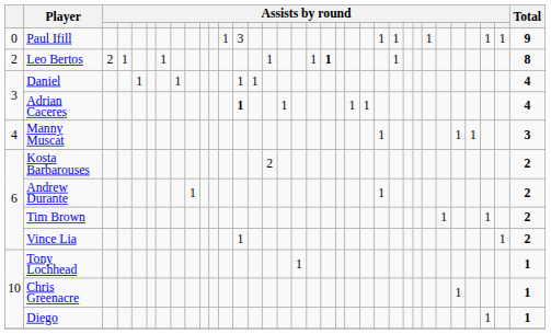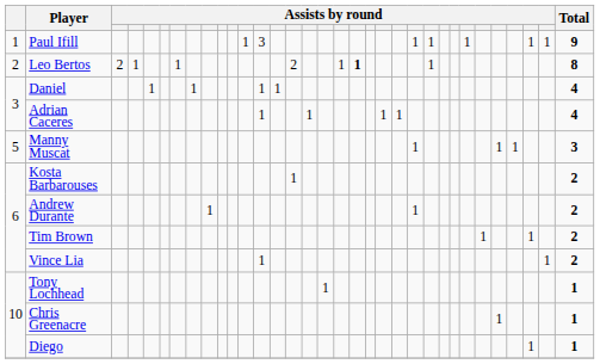Paul Ifill | column 1: 0 -> 1
Leo Bertos | column 15: 1 -> 2
Adrian Caceres | column 13: bold -> normal
Manny Muscat | column 1: 4 -> 5
Kosta Barbarouses | column 15: 2 -> 1
